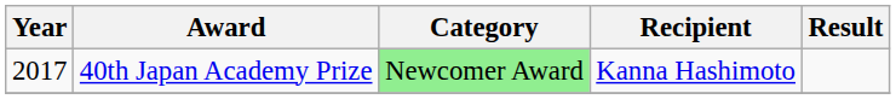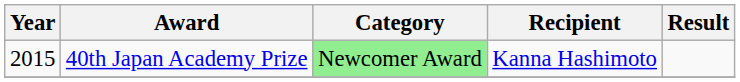40th Japan Academy Prize | Year: 2017 -> 2015
